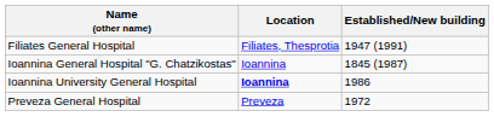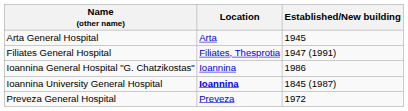+ row: Arta General Hospital | Arta | 1945
Ioannina General Hospital "G. Chatzikostas" | Established/New building: 1845 (1987) -> 1986
Ioannina University General Hospital | Established/New building: 1986 -> 1845 (1987)
